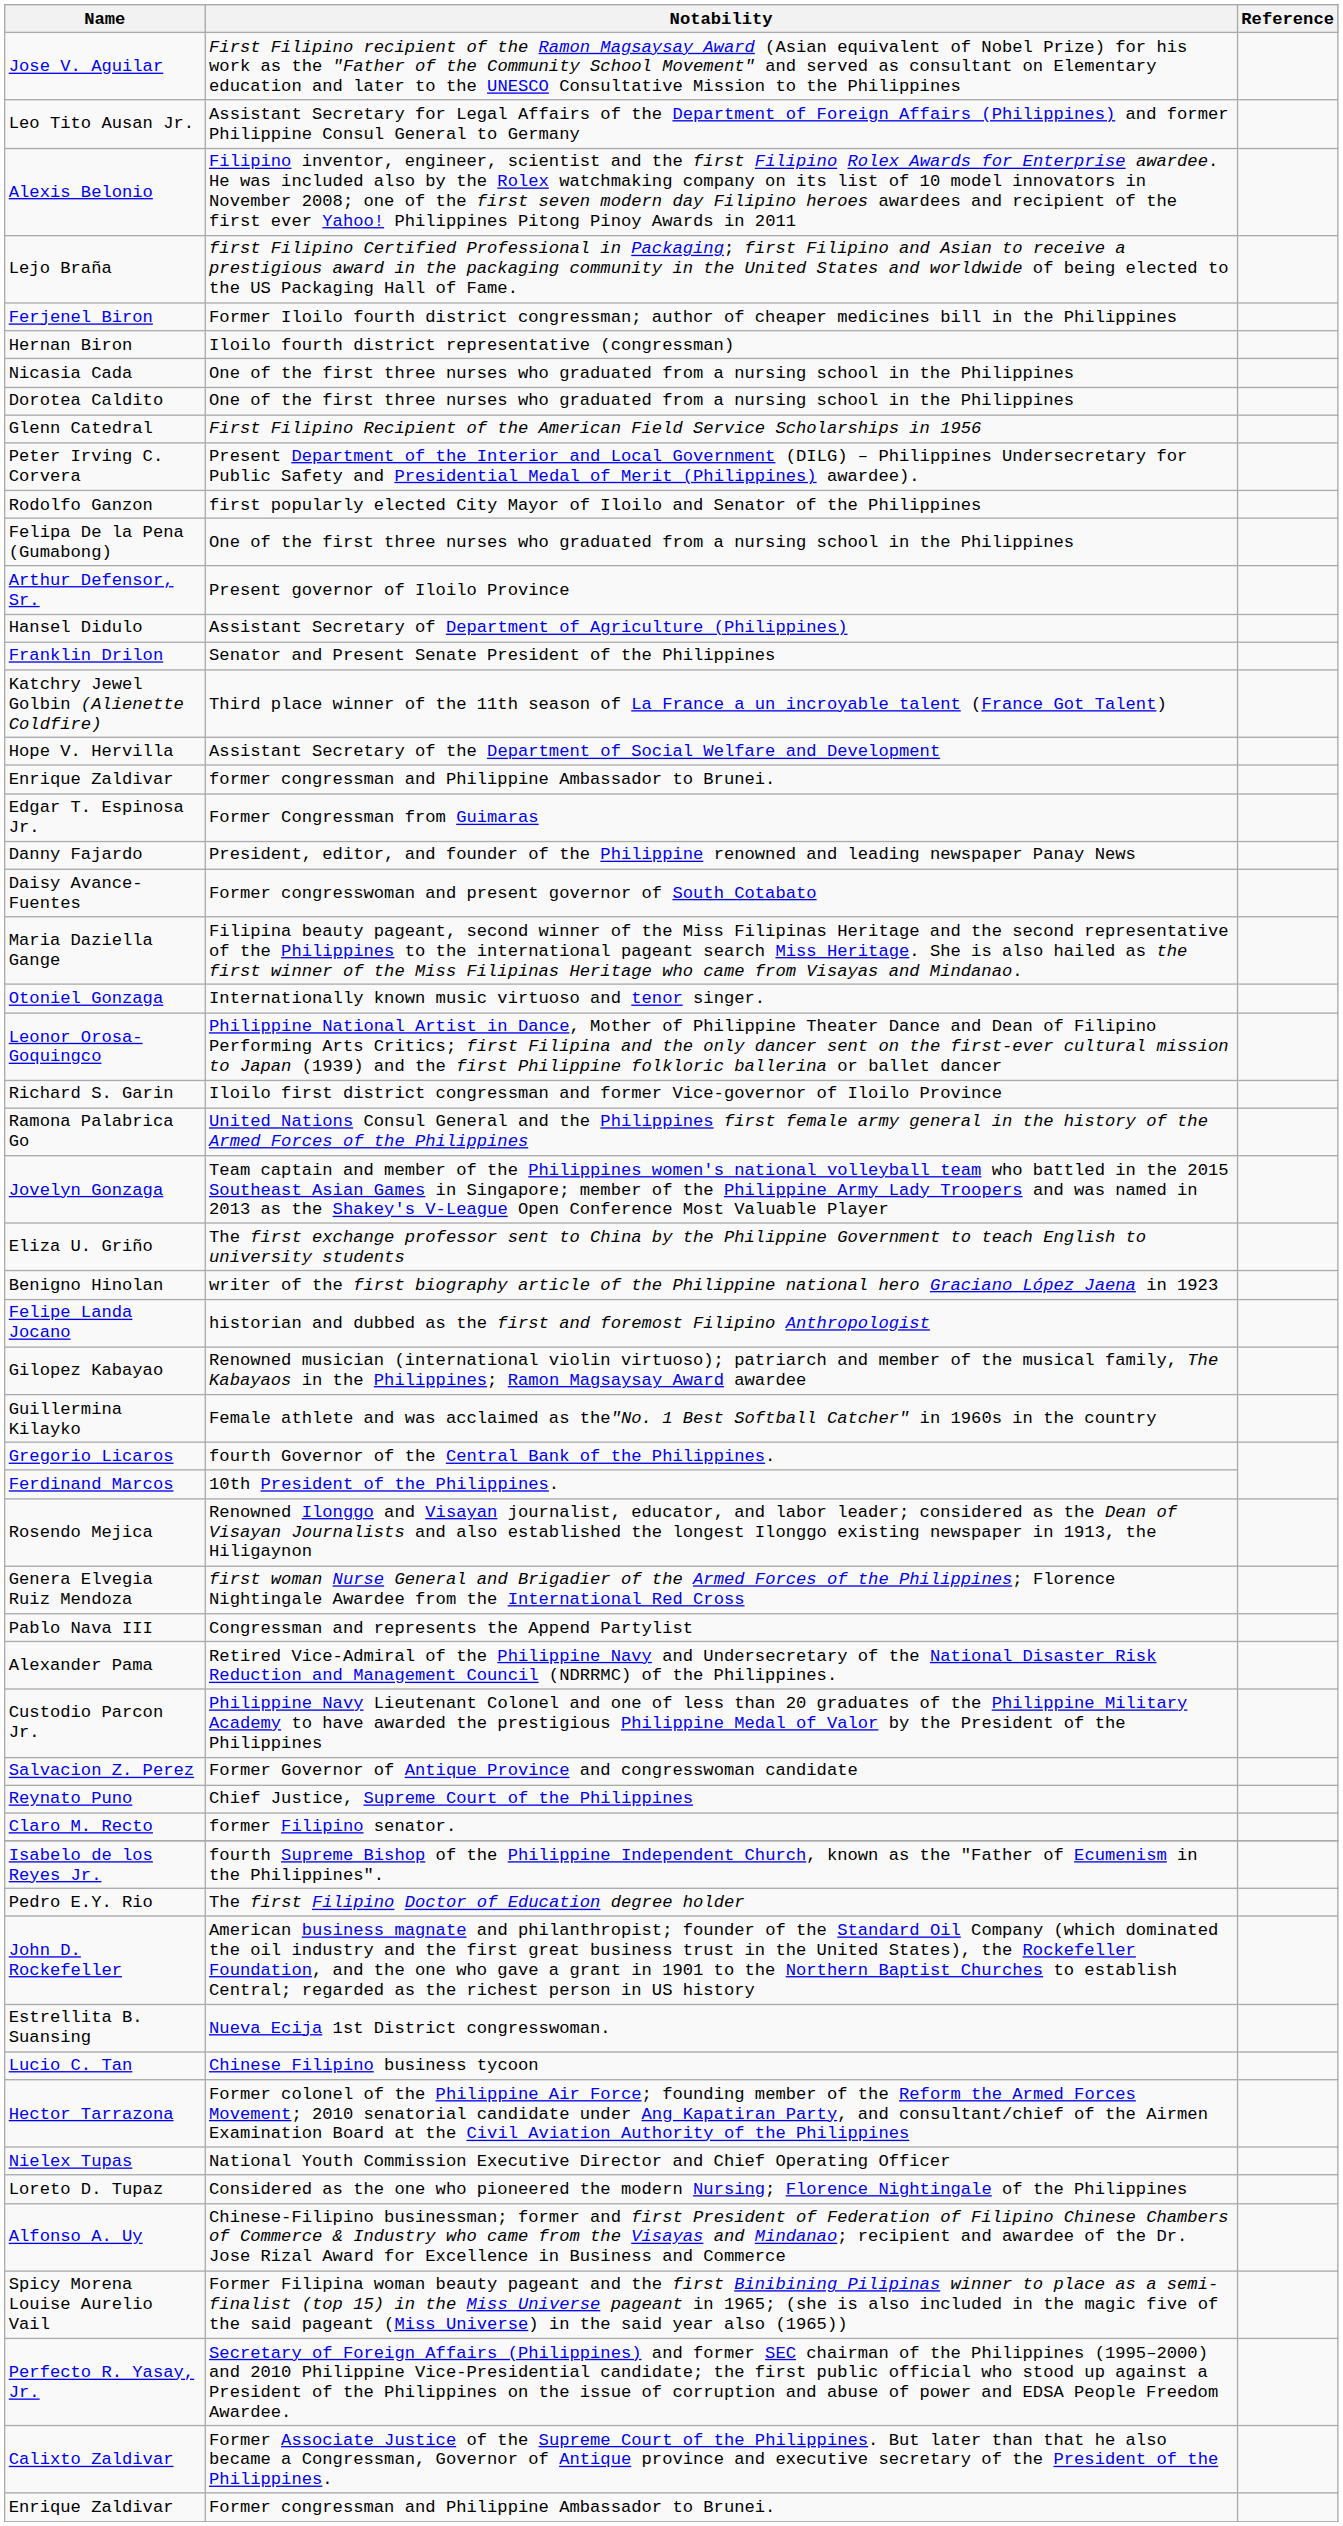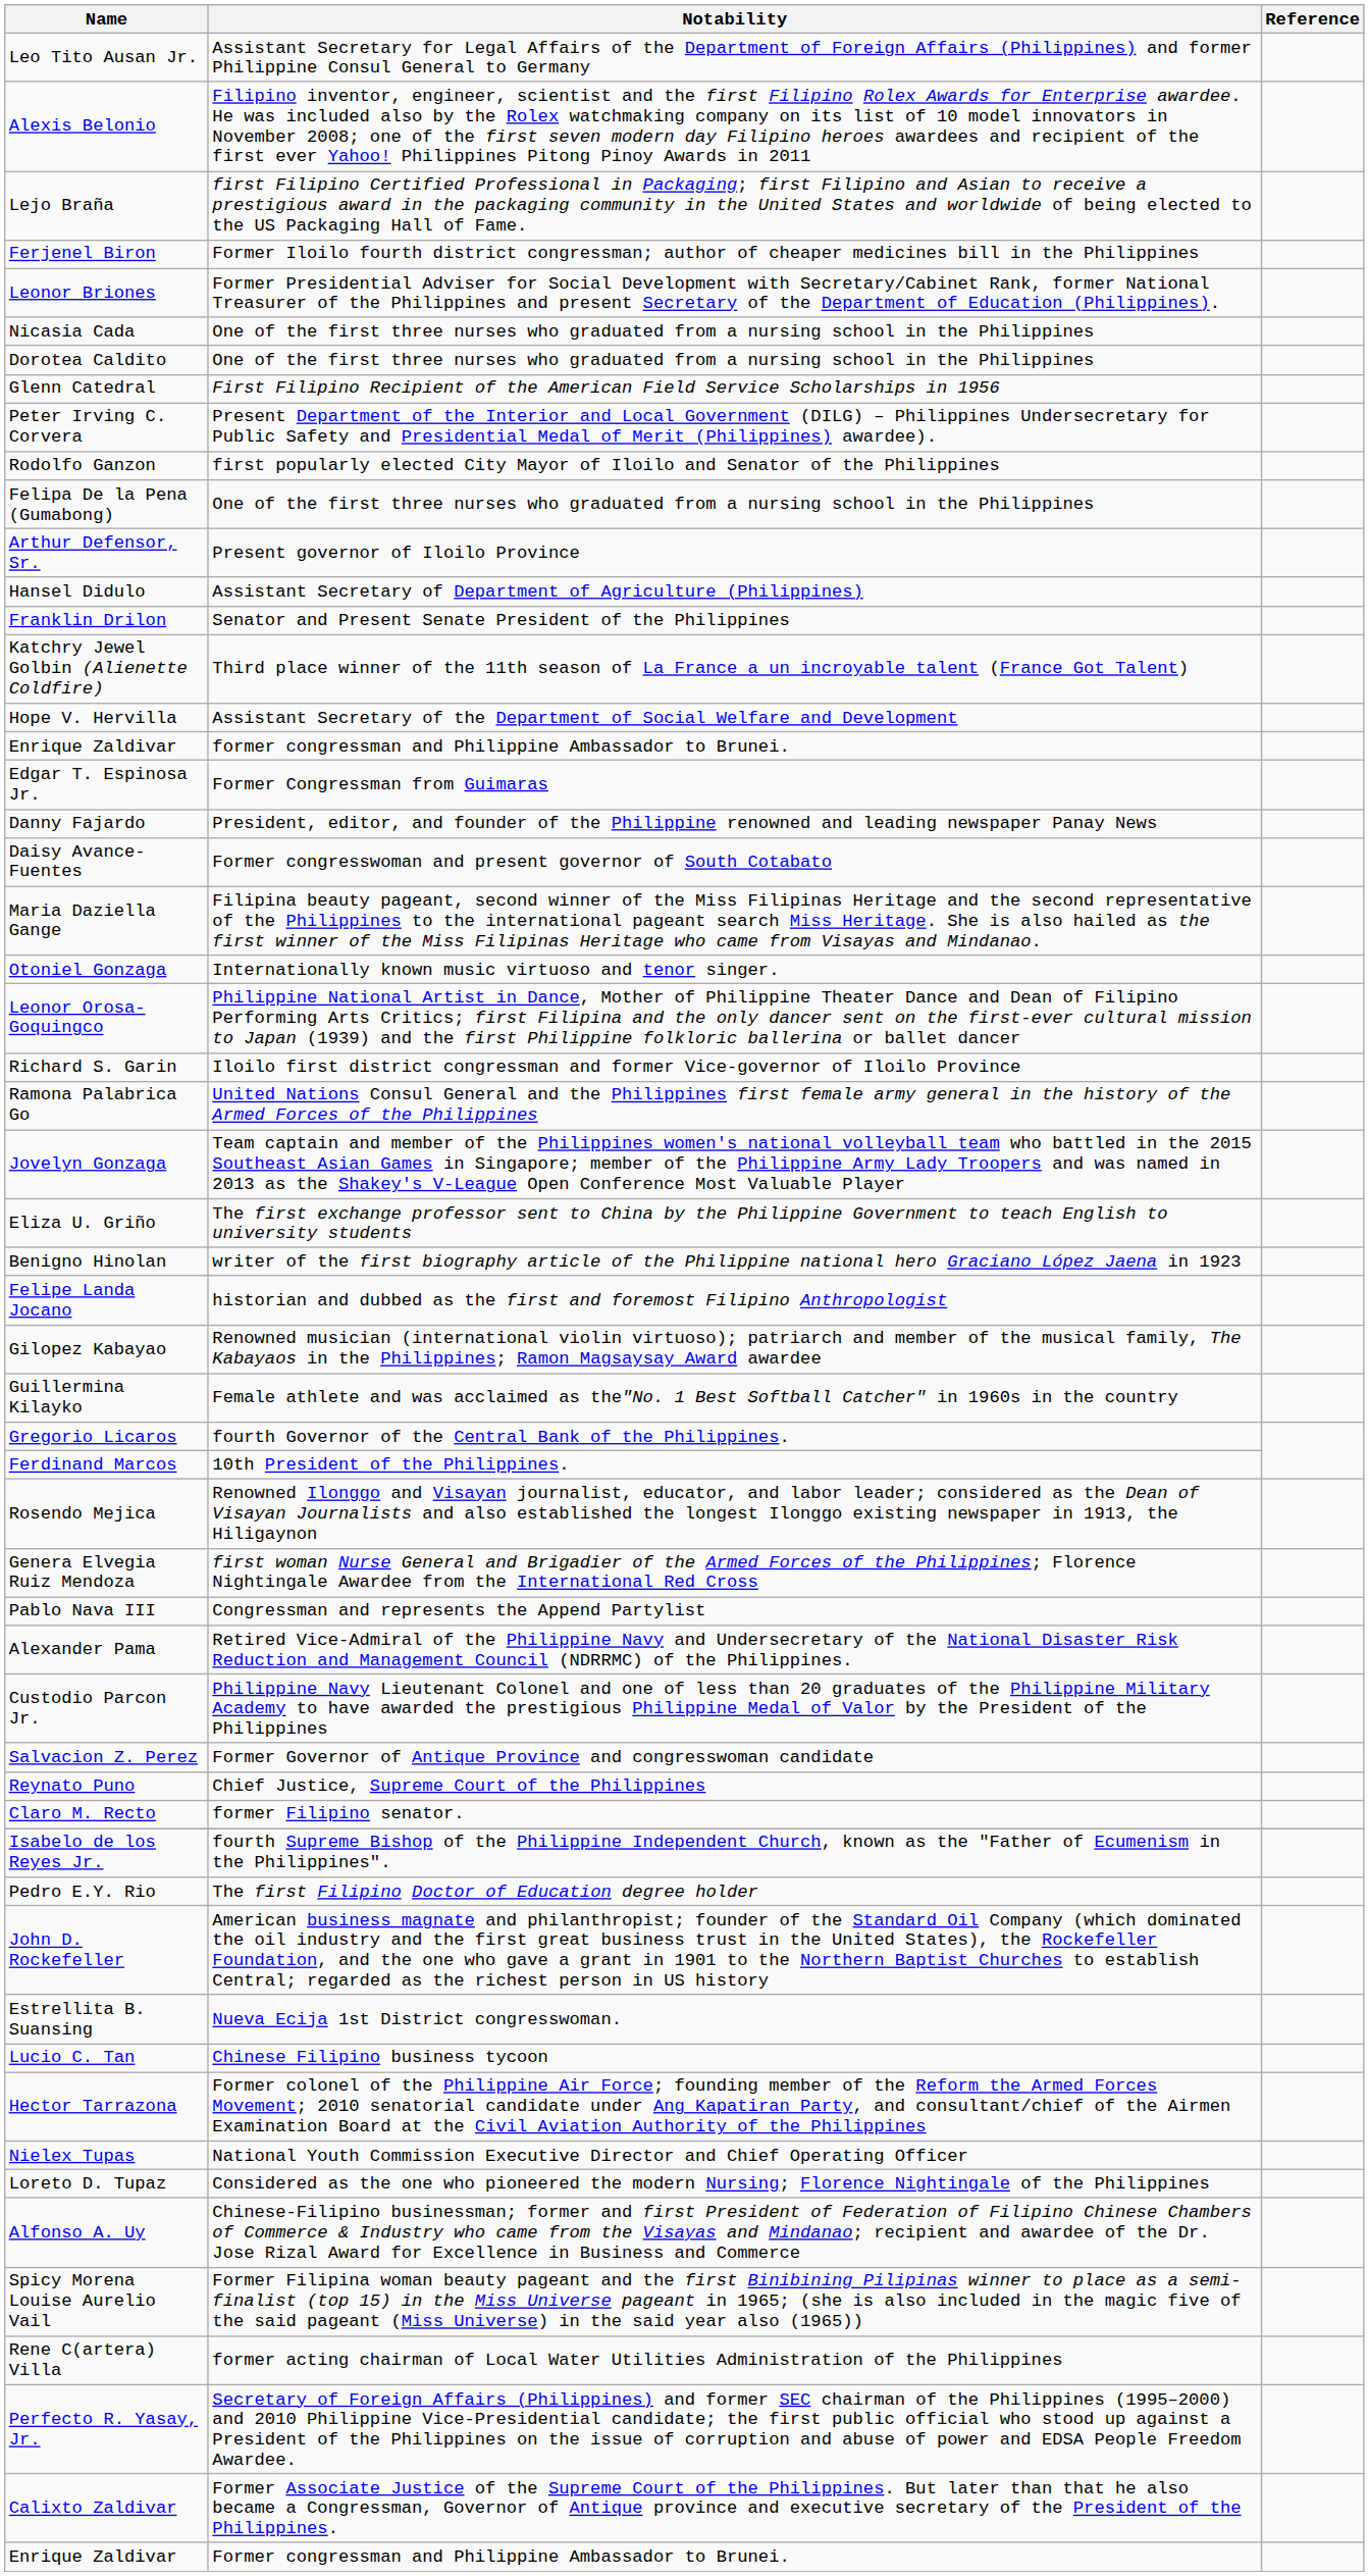- row: Jose V. Aguilar | First Filipino recipient of the Ramon Magsaysay Award (Asian equivalent of Nobel Prize) for his work as the "Father of the Community School Movement" and served as consultant on Elementary education and later to the UNESCO Consultative Mission to the Philippines
- row: Hernan Biron | Iloilo fourth district representative (congressman)
+ row: Leonor Briones | Former Presidential Adviser for Social Development with Secretary/Cabinet Rank, former National Treasurer of the Philippines and present Secretary of the Department of Education (Philippines).
+ row: Rene C(artera) Villa | former acting chairman of Local Water Utilities Administration of the Philippines
